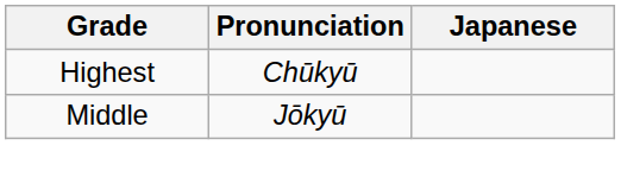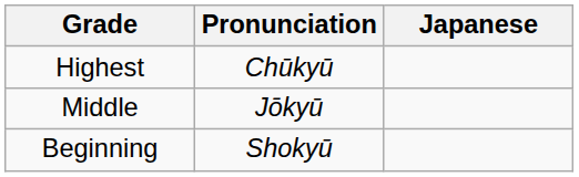+ row: Beginning | Shokyū
